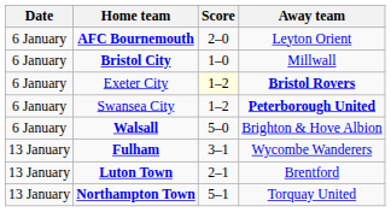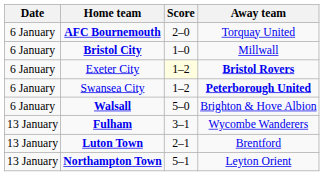AFC Bournemouth | Away team: Leyton Orient -> Torquay United
Northampton Town | Away team: Torquay United -> Leyton Orient
